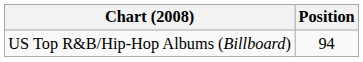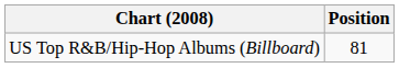US Top R&B/Hip-Hop Albums (Billboard) | Position: 94 -> 81
